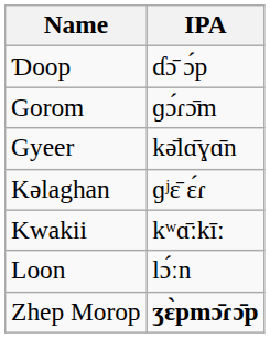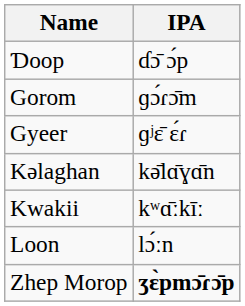Gyeer | IPA: kә̄lɑ̄ɣɑ̄n -> ɡʲɛ̄ ɛ́ɾ
Kәlaghan | IPA: ɡʲɛ̄ ɛ́ɾ -> kә̄lɑ̄ɣɑ̄n
